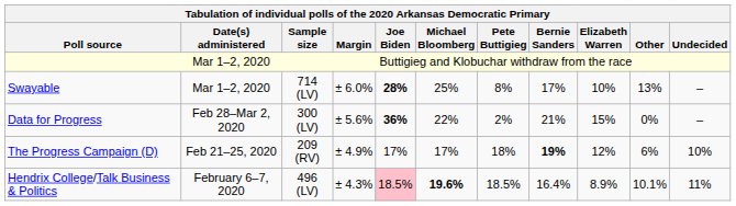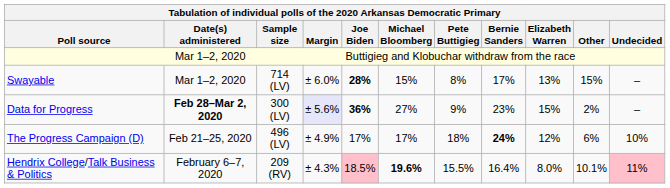Swayable | Michael Bloomberg: 25% -> 15%
Swayable | Elizabeth Warren: 10% -> 13%
Swayable | Other: 13% -> 15%
Data for Progress | Date(s) administered: normal -> bold
Data for Progress | Margin: no background -> lavender background
Data for Progress | Michael Bloomberg: 22% -> 27%
Data for Progress | Pete Buttigieg: 2% -> 9%
Data for Progress | Bernie Sanders: 21% -> 23%
Data for Progress | Other: 0% -> 2%
The Progress Campaign (D) | Sample size: 209 (RV) -> 496 (LV)
The Progress Campaign (D) | Bernie Sanders: 19% -> 24%
Hendrix College/Talk Business & Politics | Sample size: 496 (LV) -> 209 (RV)
Hendrix College/Talk Business & Politics | Pete Buttigieg: 18.5% -> 15.5%
Hendrix College/Talk Business & Politics | Elizabeth Warren: 8.9% -> 8.0%
Hendrix College/Talk Business & Politics | Undecided: no background -> pink background
